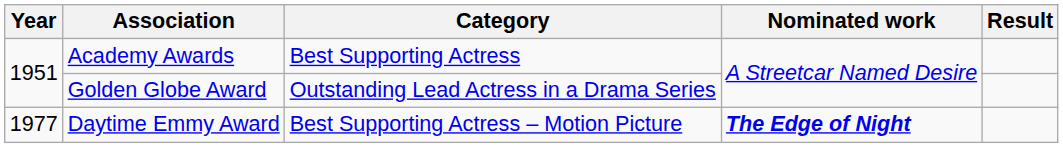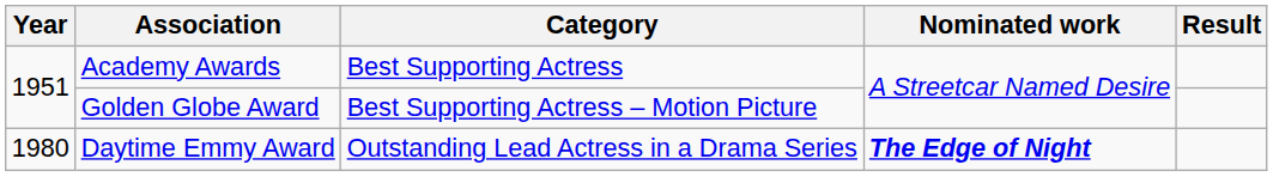Golden Globe Award | Category: Outstanding Lead Actress in a Drama Series -> Best Supporting Actress – Motion Picture
Daytime Emmy Award | Year: 1977 -> 1980
Daytime Emmy Award | Category: Best Supporting Actress – Motion Picture -> Outstanding Lead Actress in a Drama Series
